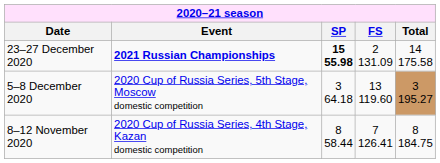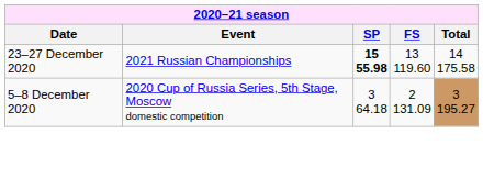23–27 December 2020 | column 2: bold -> normal
23–27 December 2020 | column 4: 2 131.09 -> 13 119.60
5–8 December 2020 | column 4: 13 119.60 -> 2 131.09
- row: 8–12 November 2020 | 2020 Cup of Russia Series, 4th Stage, Kazan domestic competition | 8 58.44 | 7 126.41 | 8 184.75
